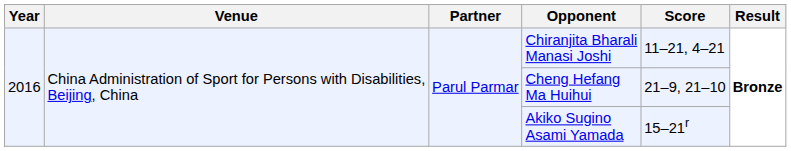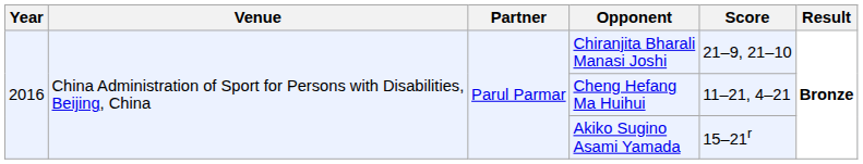Chiranjita Bharali Manasi Joshi | Score: 11–21, 4–21 -> 21–9, 21–10
Cheng Hefang Ma Huihui | Score: 21–9, 21–10 -> 11–21, 4–21
